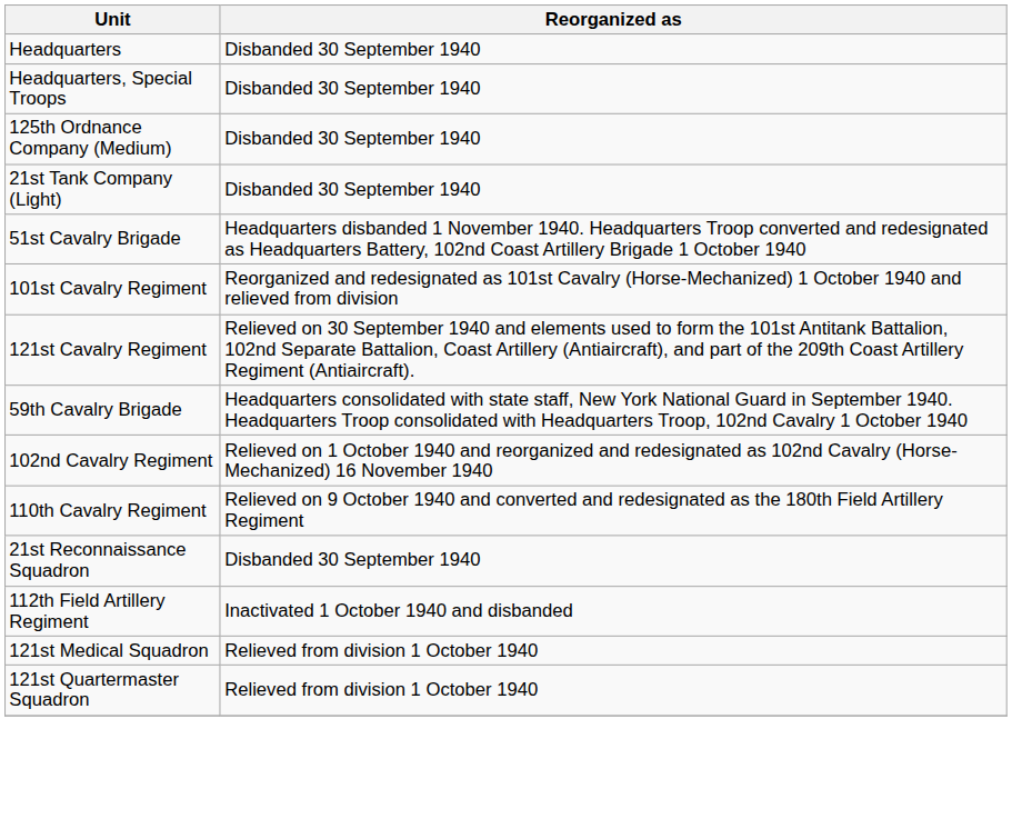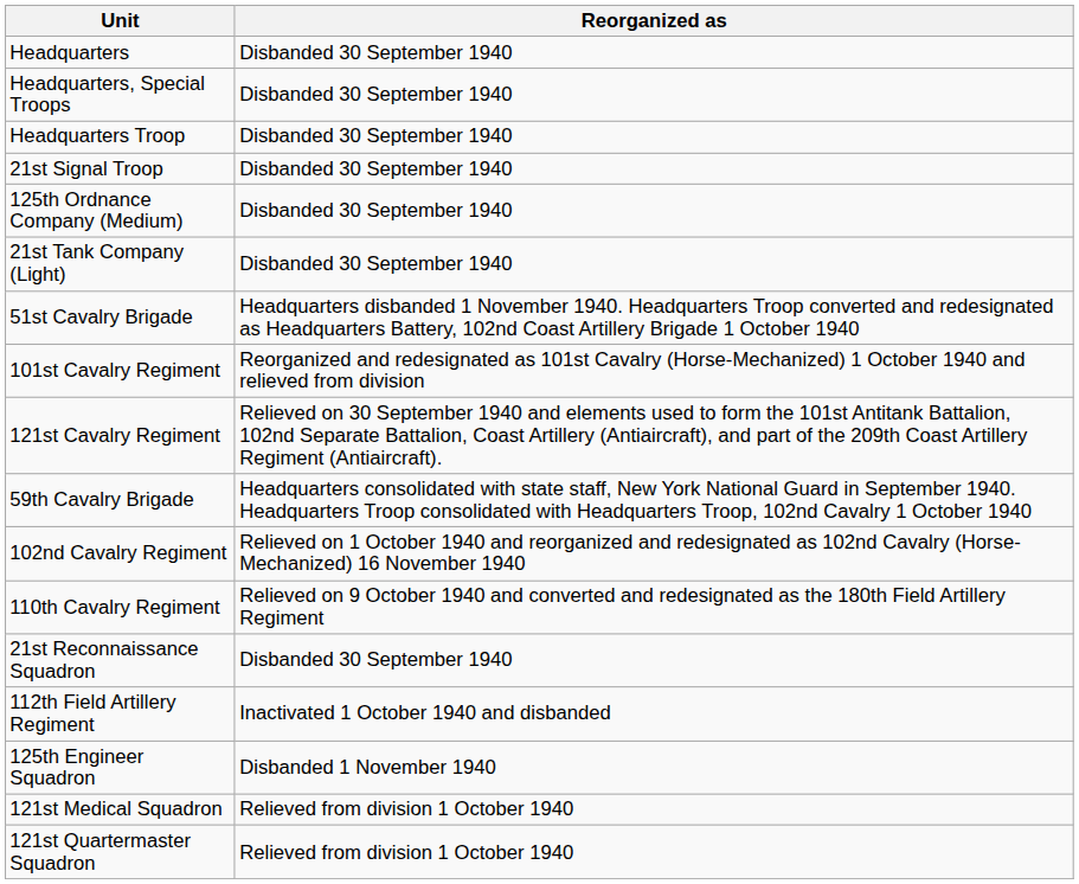+ row: Headquarters Troop | Disbanded 30 September 1940
+ row: 21st Signal Troop | Disbanded 30 September 1940
+ row: 125th Engineer Squadron | Disbanded 1 November 1940
